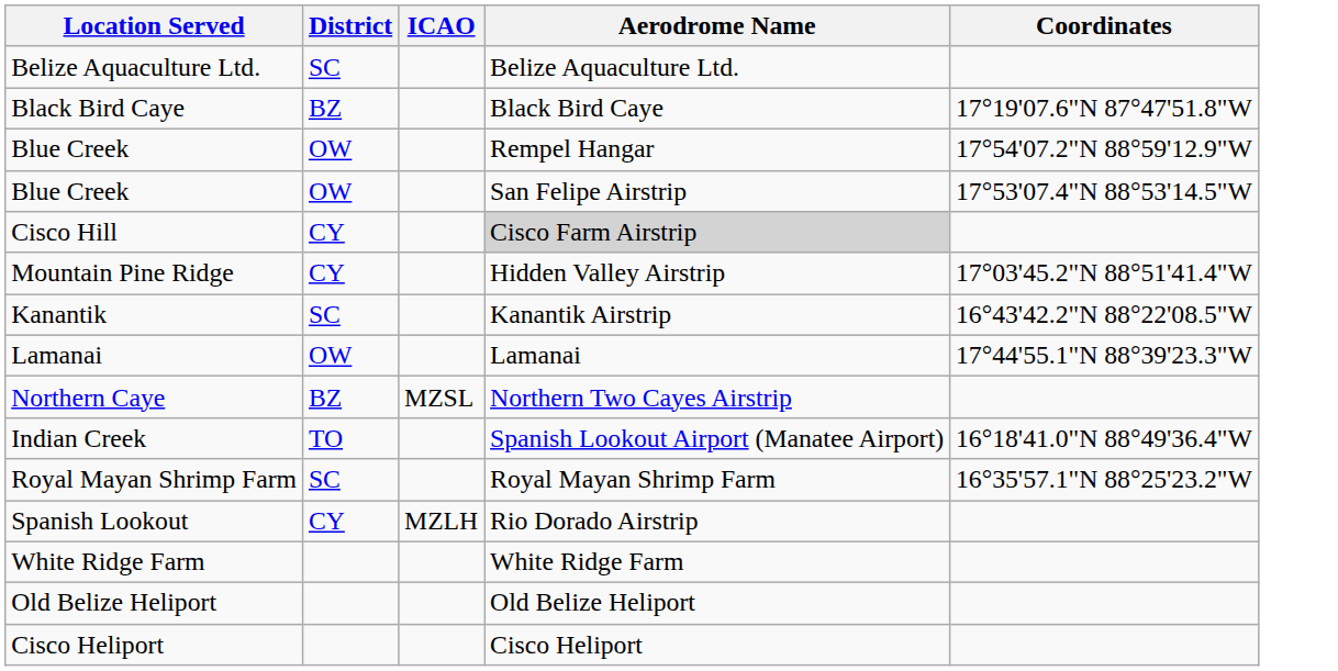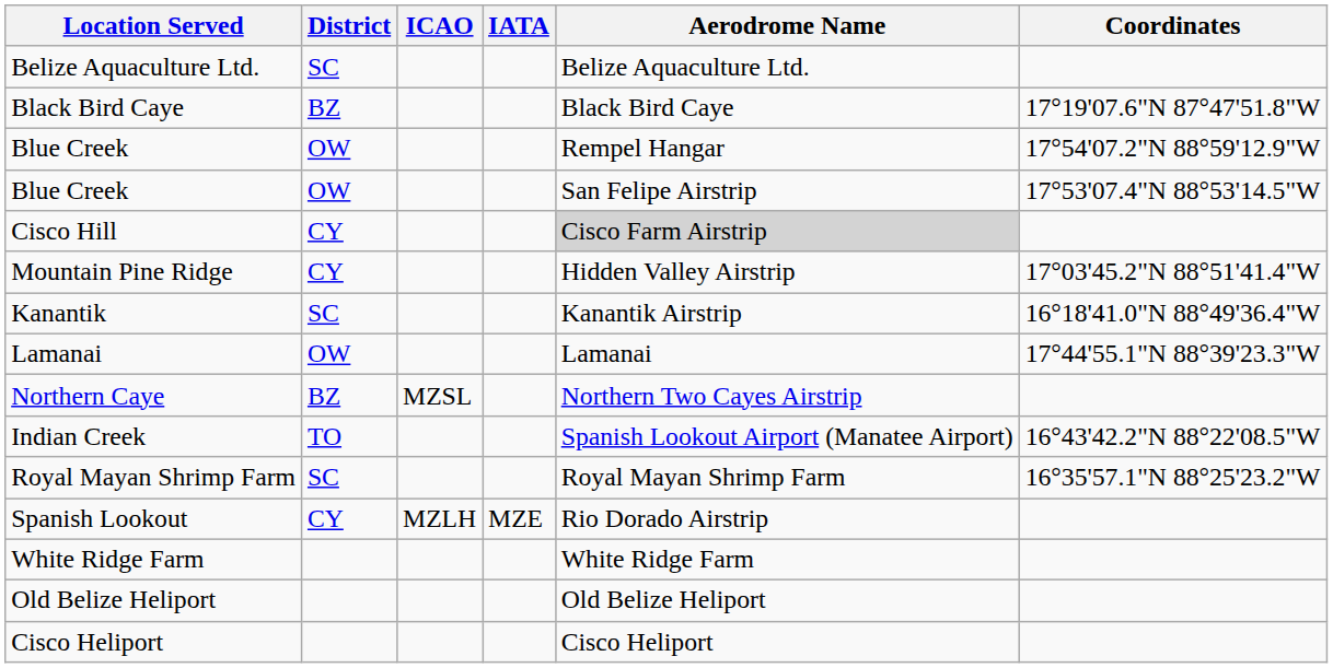+ column: IATA | MZE
Kanantik | Coordinates: 16°43'42.2"N 88°22'08.5"W -> 16°18'41.0"N 88°49'36.4"W
Indian Creek | Coordinates: 16°18'41.0"N 88°49'36.4"W -> 16°43'42.2"N 88°22'08.5"W
